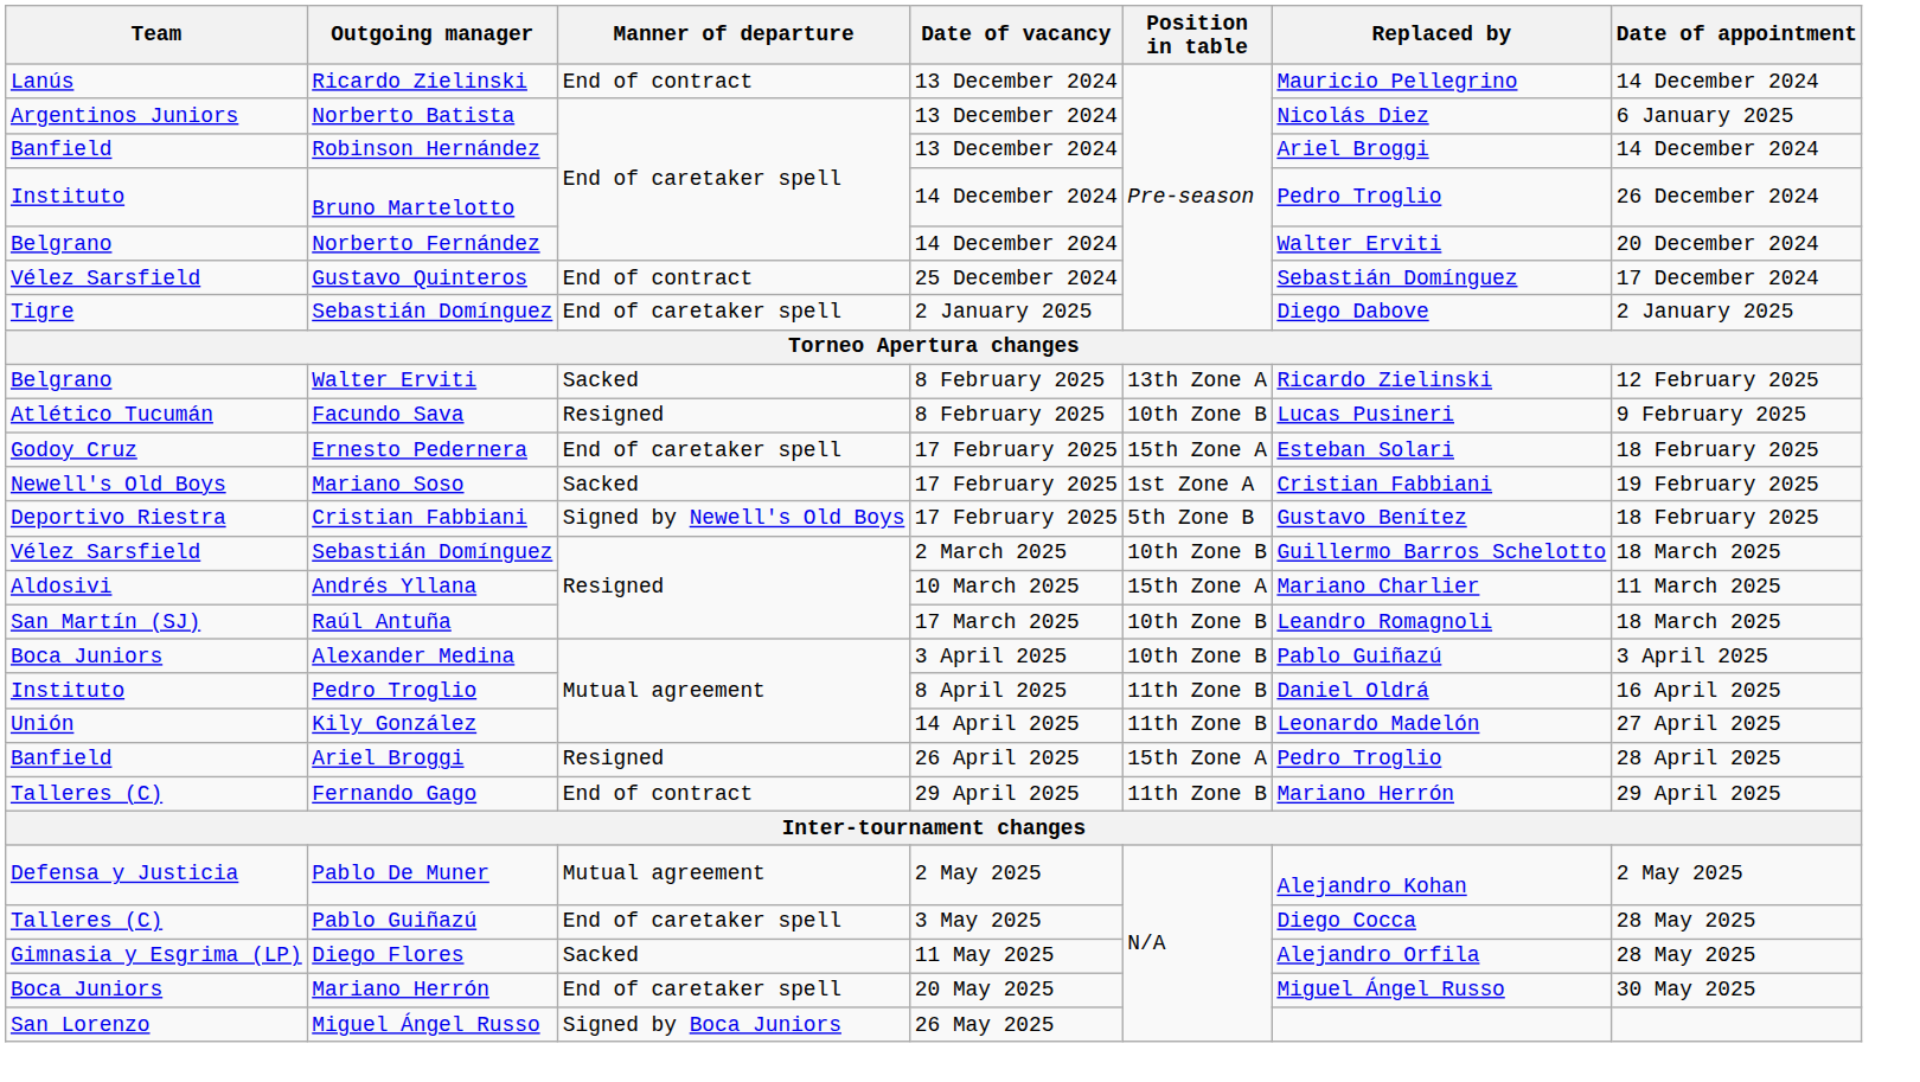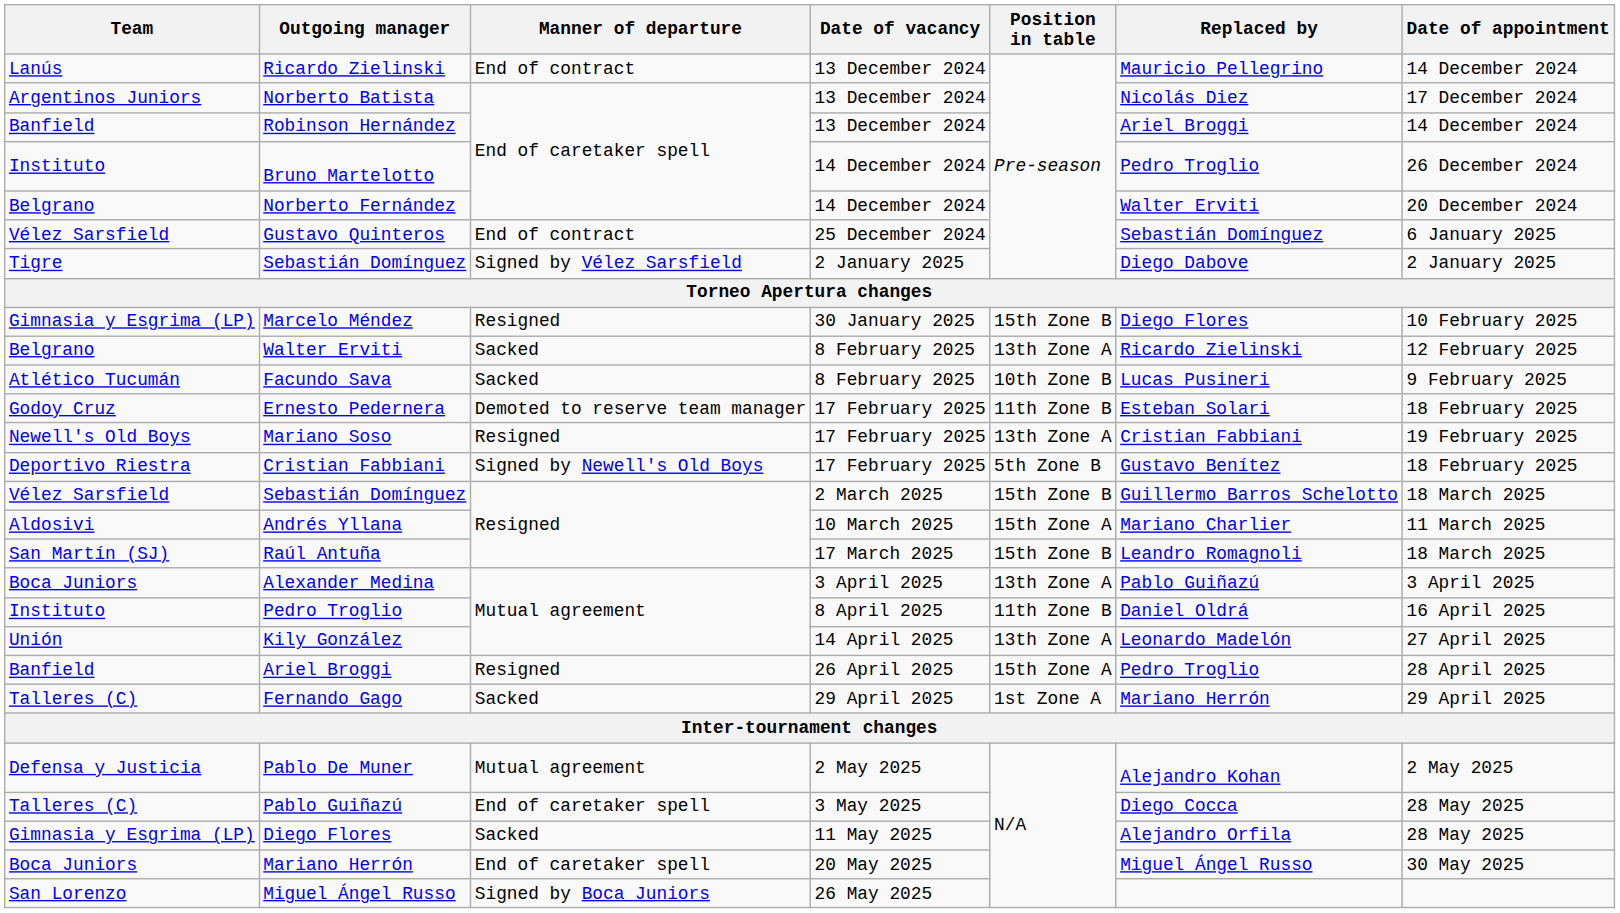Norberto Batista | Date of appointment: 6 January 2025 -> 17 December 2024
Gustavo Quinteros | Date of appointment: 17 December 2024 -> 6 January 2025
Sebastián Domínguez / 2 January 2025 | Manner of departure: End of caretaker spell -> Signed by Vélez Sarsfield
+ row: Gimnasia y Esgrima (LP) | Marcelo Méndez | Resigned | 30 January 2025 | 15th Zone B | Diego Flores | 10 February 2025
Facundo Sava | Manner of departure: Resigned -> Sacked
Ernesto Pedernera | Manner of departure: End of caretaker spell -> Demoted to reserve team manager
Ernesto Pedernera | Position in table: 15th Zone A -> 11th Zone B
Mariano Soso | Manner of departure: Sacked -> Resigned
Mariano Soso | Position in table: 1st Zone A -> 13th Zone A
Sebastián Domínguez / 2 March 2025 | Position in table: 10th Zone B -> 15th Zone B
Raúl Antuña | Position in table: 10th Zone B -> 15th Zone B
Alexander Medina | Position in table: 10th Zone B -> 13th Zone A
Kily González | Position in table: 11th Zone B -> 13th Zone A
Fernando Gago | Manner of departure: End of contract -> Sacked
Fernando Gago | Position in table: 11th Zone B -> 1st Zone A
